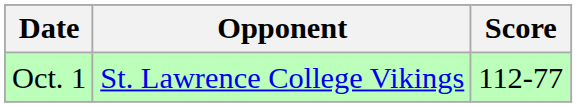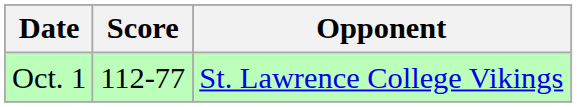columns swapped: Opponent <-> Score
